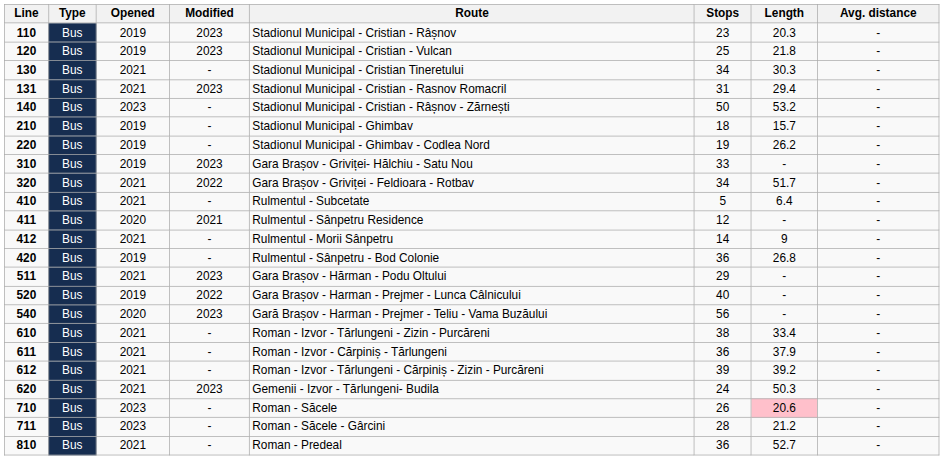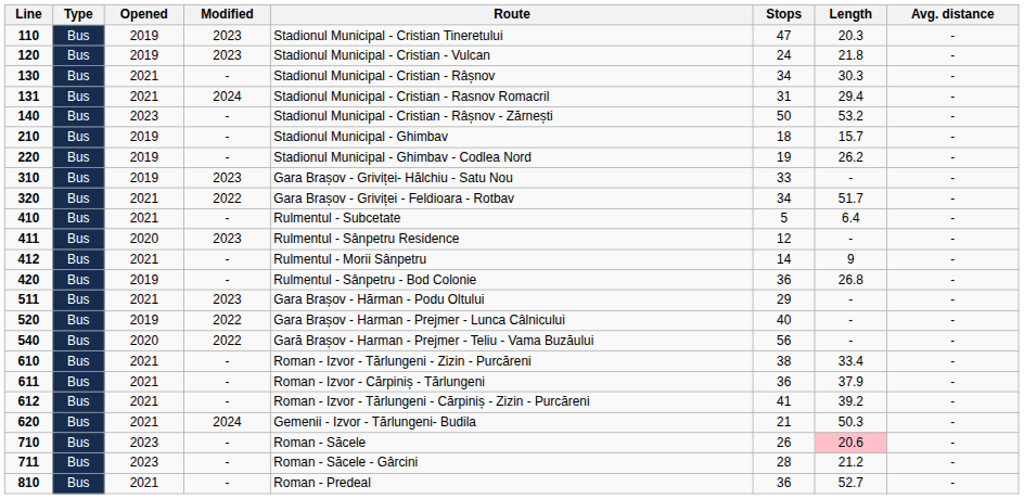110 | Route: Stadionul Municipal - Cristian - Râșnov -> Stadionul Municipal - Cristian Tineretului
110 | Stops: 23 -> 47
120 | Stops: 25 -> 24
130 | Route: Stadionul Municipal - Cristian Tineretului -> Stadionul Municipal - Cristian - Râșnov
131 | Modified: 2023 -> 2024
411 | Modified: 2021 -> 2023
540 | Modified: 2023 -> 2022
612 | Stops: 39 -> 41
620 | Modified: 2023 -> 2024
620 | Stops: 24 -> 21
